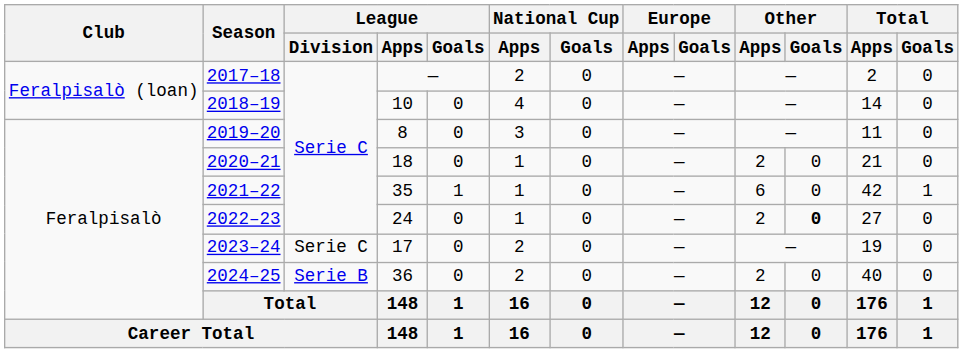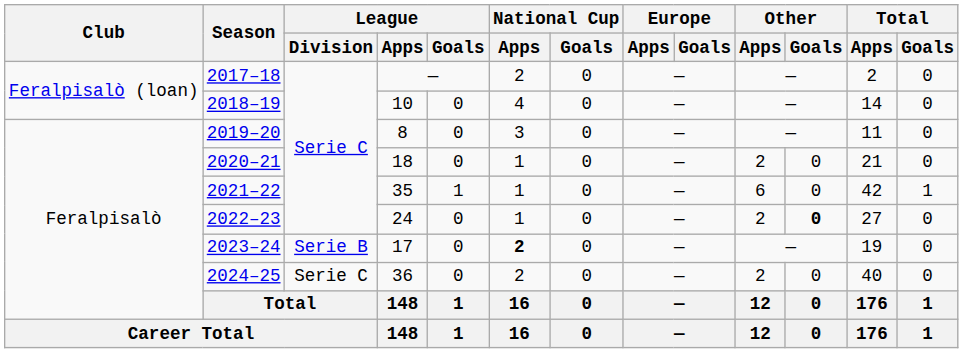2023–24 | League / Division: Serie C -> Serie B
2023–24 | National Cup / Apps: normal -> bold
2024–25 | League / Division: Serie B -> Serie C
